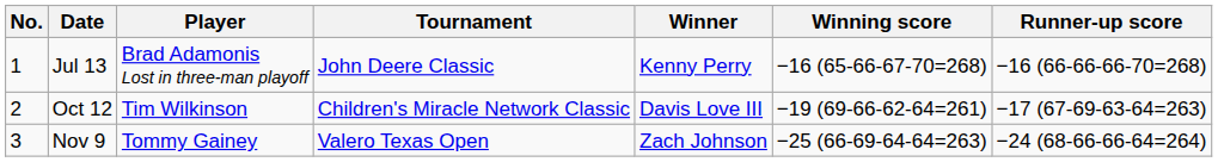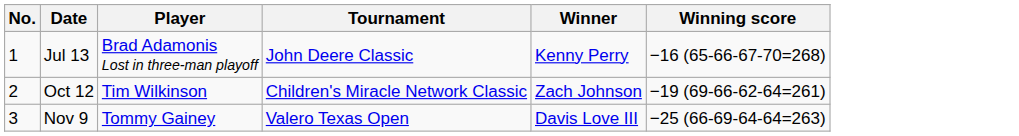- column: Runner-up score | −16 (66-66-66-70=268) | −17 (67-69-63-64=263) | −24 (68-66-66-64=264)
Oct 12 | Winner: Davis Love III -> Zach Johnson
Nov 9 | Winner: Zach Johnson -> Davis Love III
